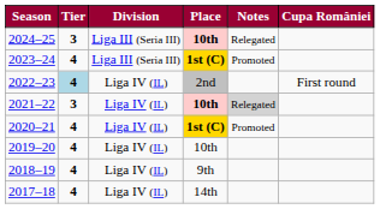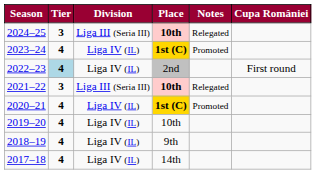2023–24 | Division: Liga III (Seria III) -> Liga IV (IL)
2021–22 | Division: Liga IV (IL) -> Liga III (Seria III)
2021–22 | Notes: lightgrey background -> no background
